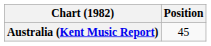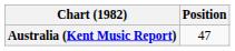Australia (Kent Music Report) | Position: 45 -> 47
